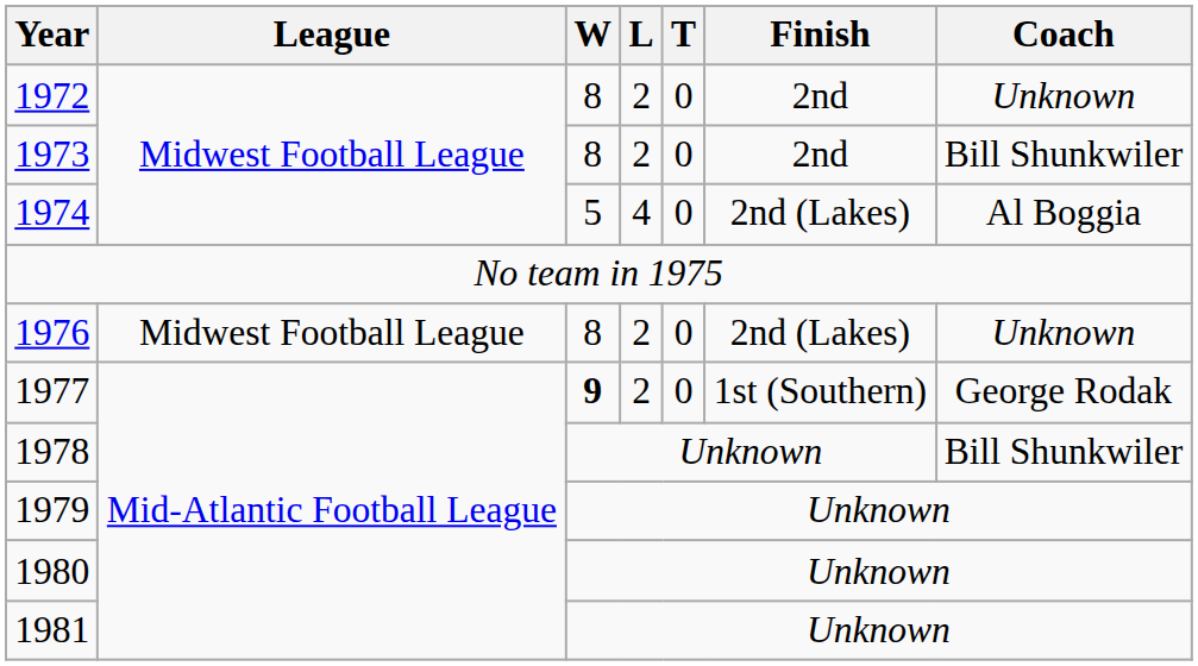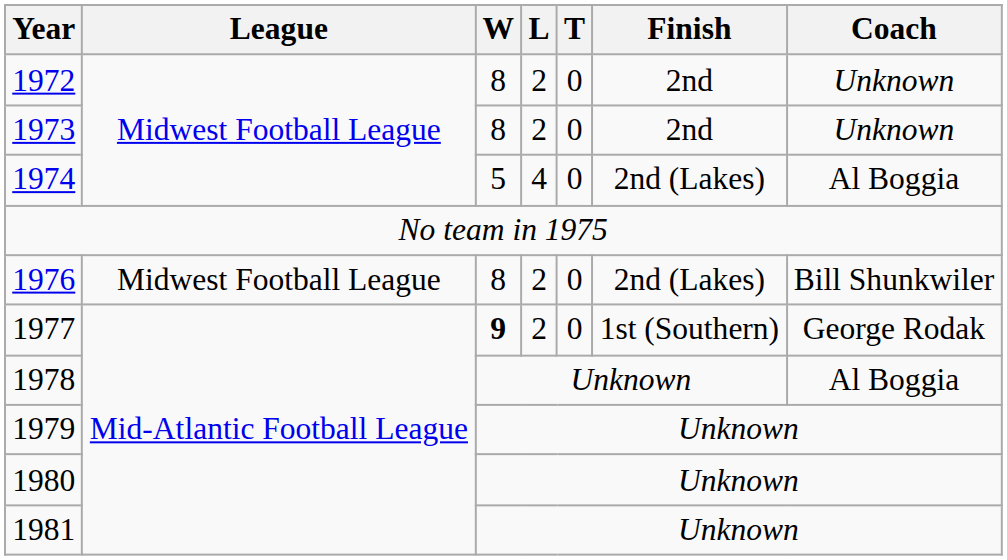1973 | Coach: Bill Shunkwiler -> Unknown
1976 | Coach: Unknown -> Bill Shunkwiler
1978 | Coach: Bill Shunkwiler -> Al Boggia
